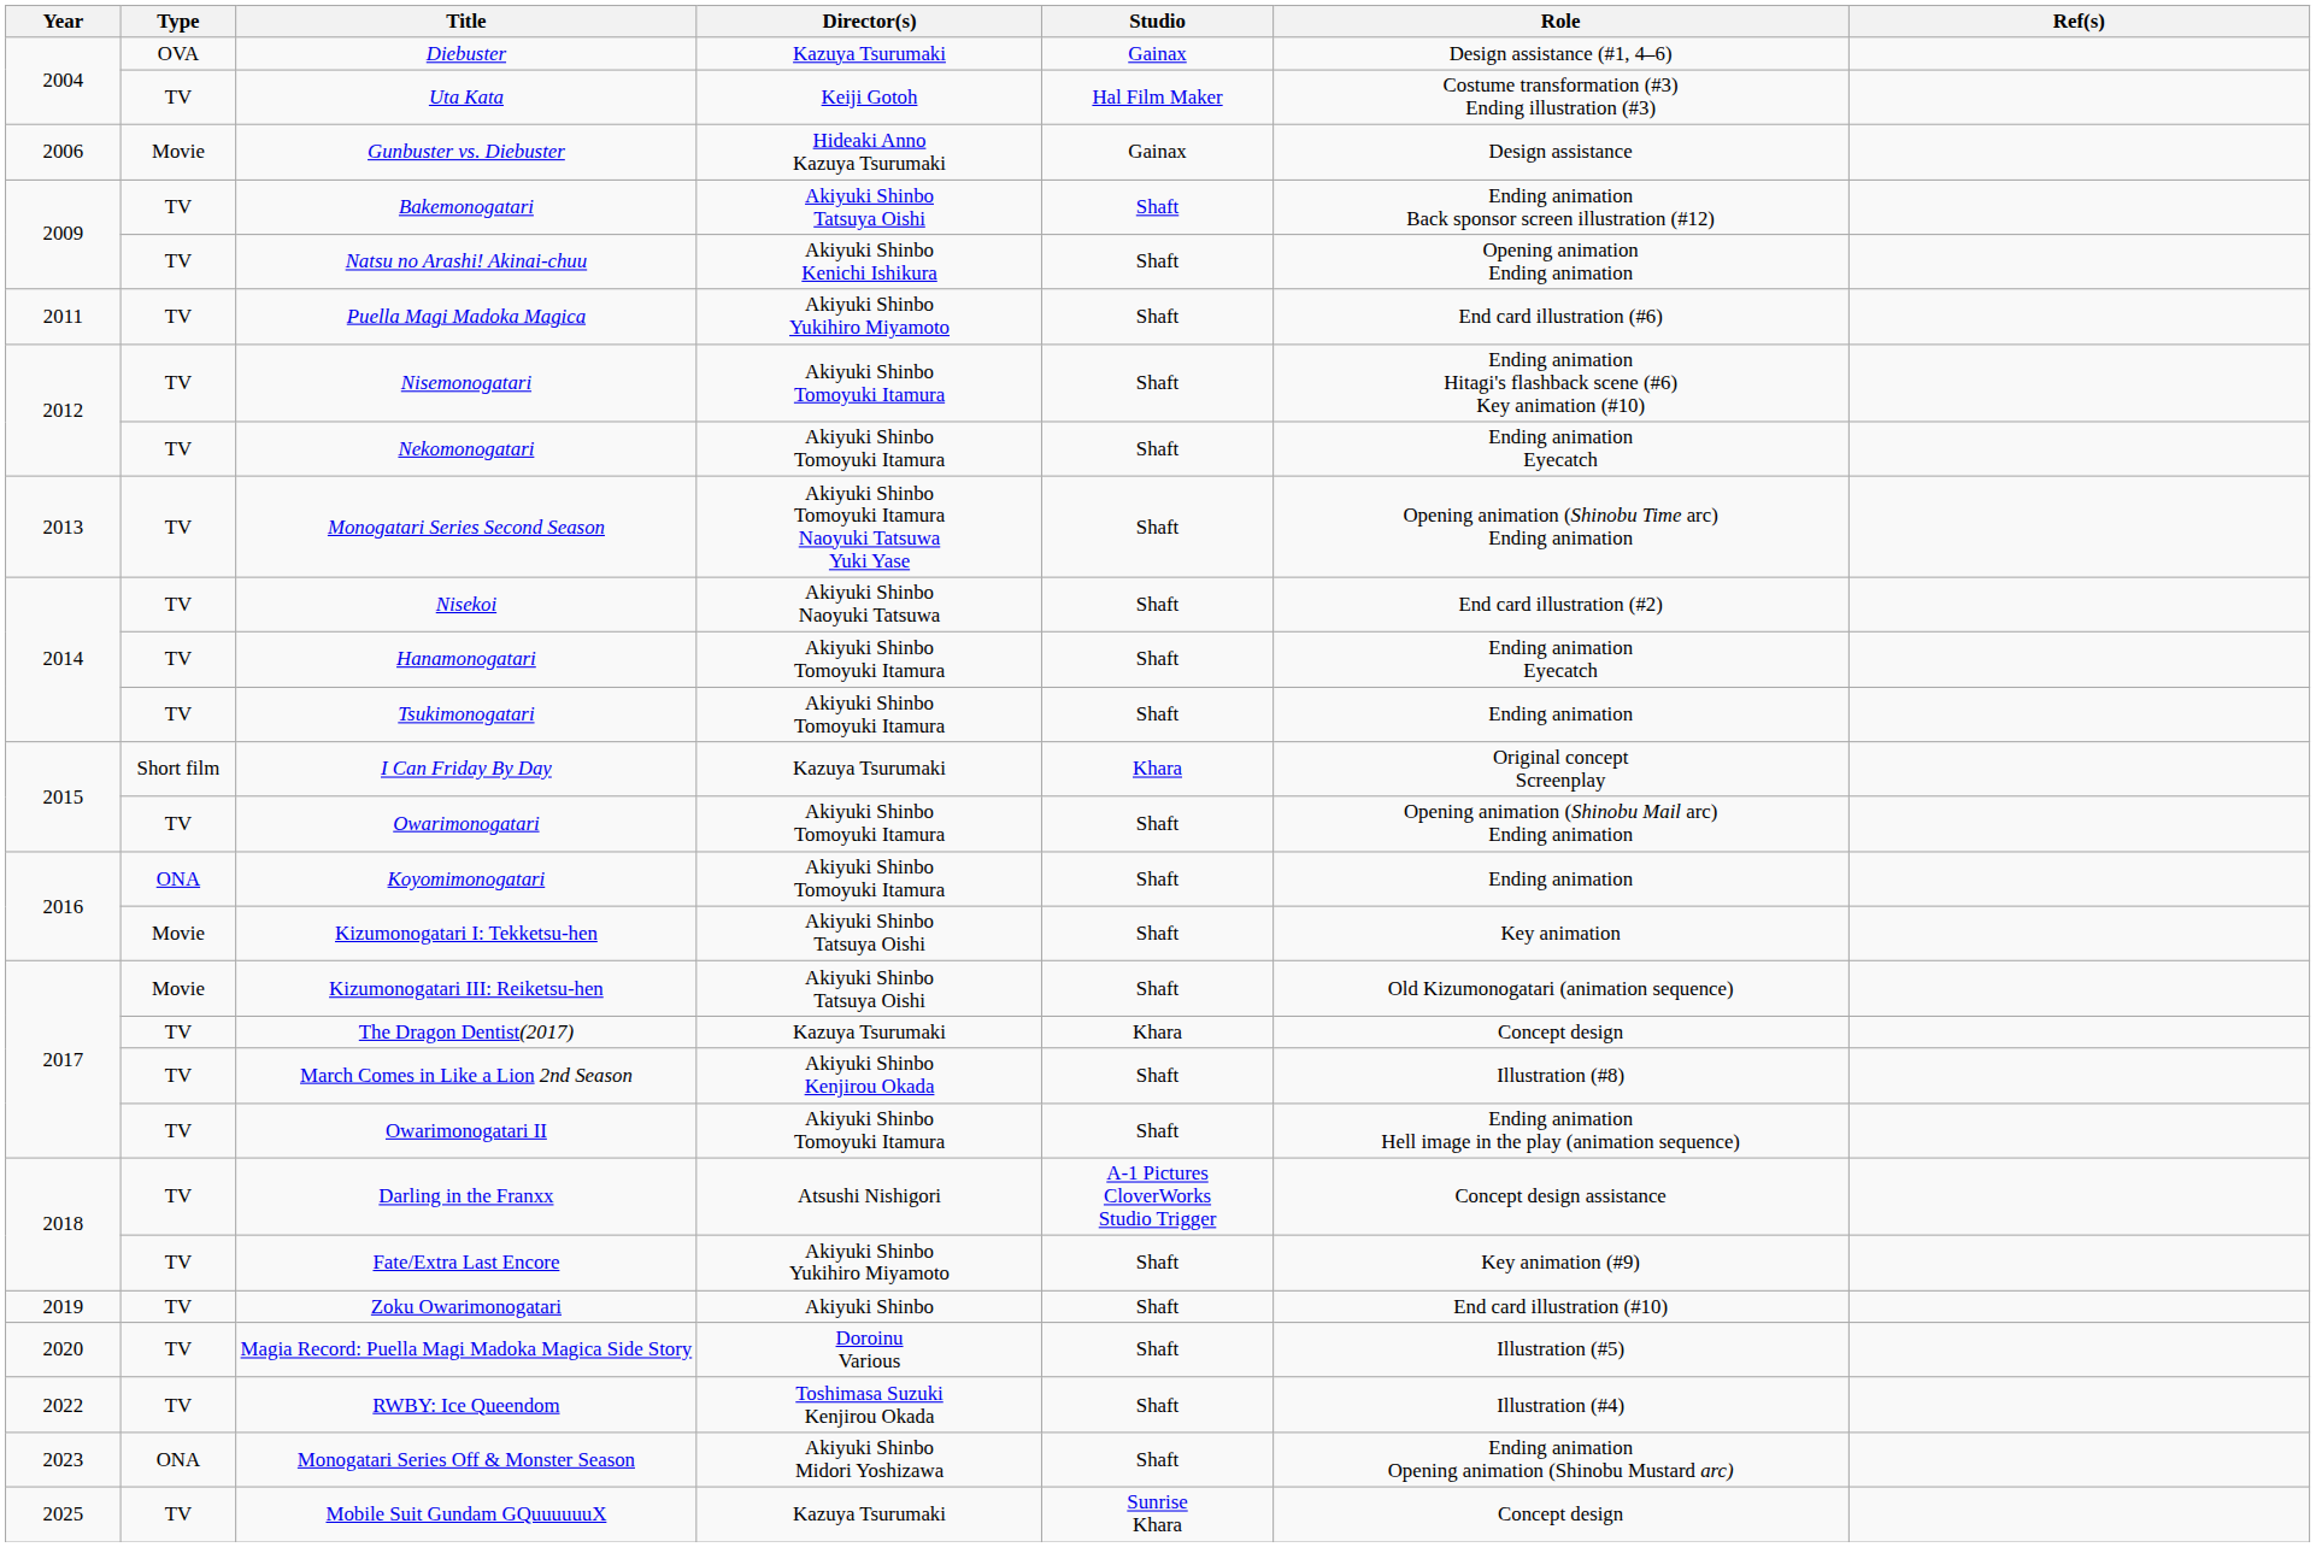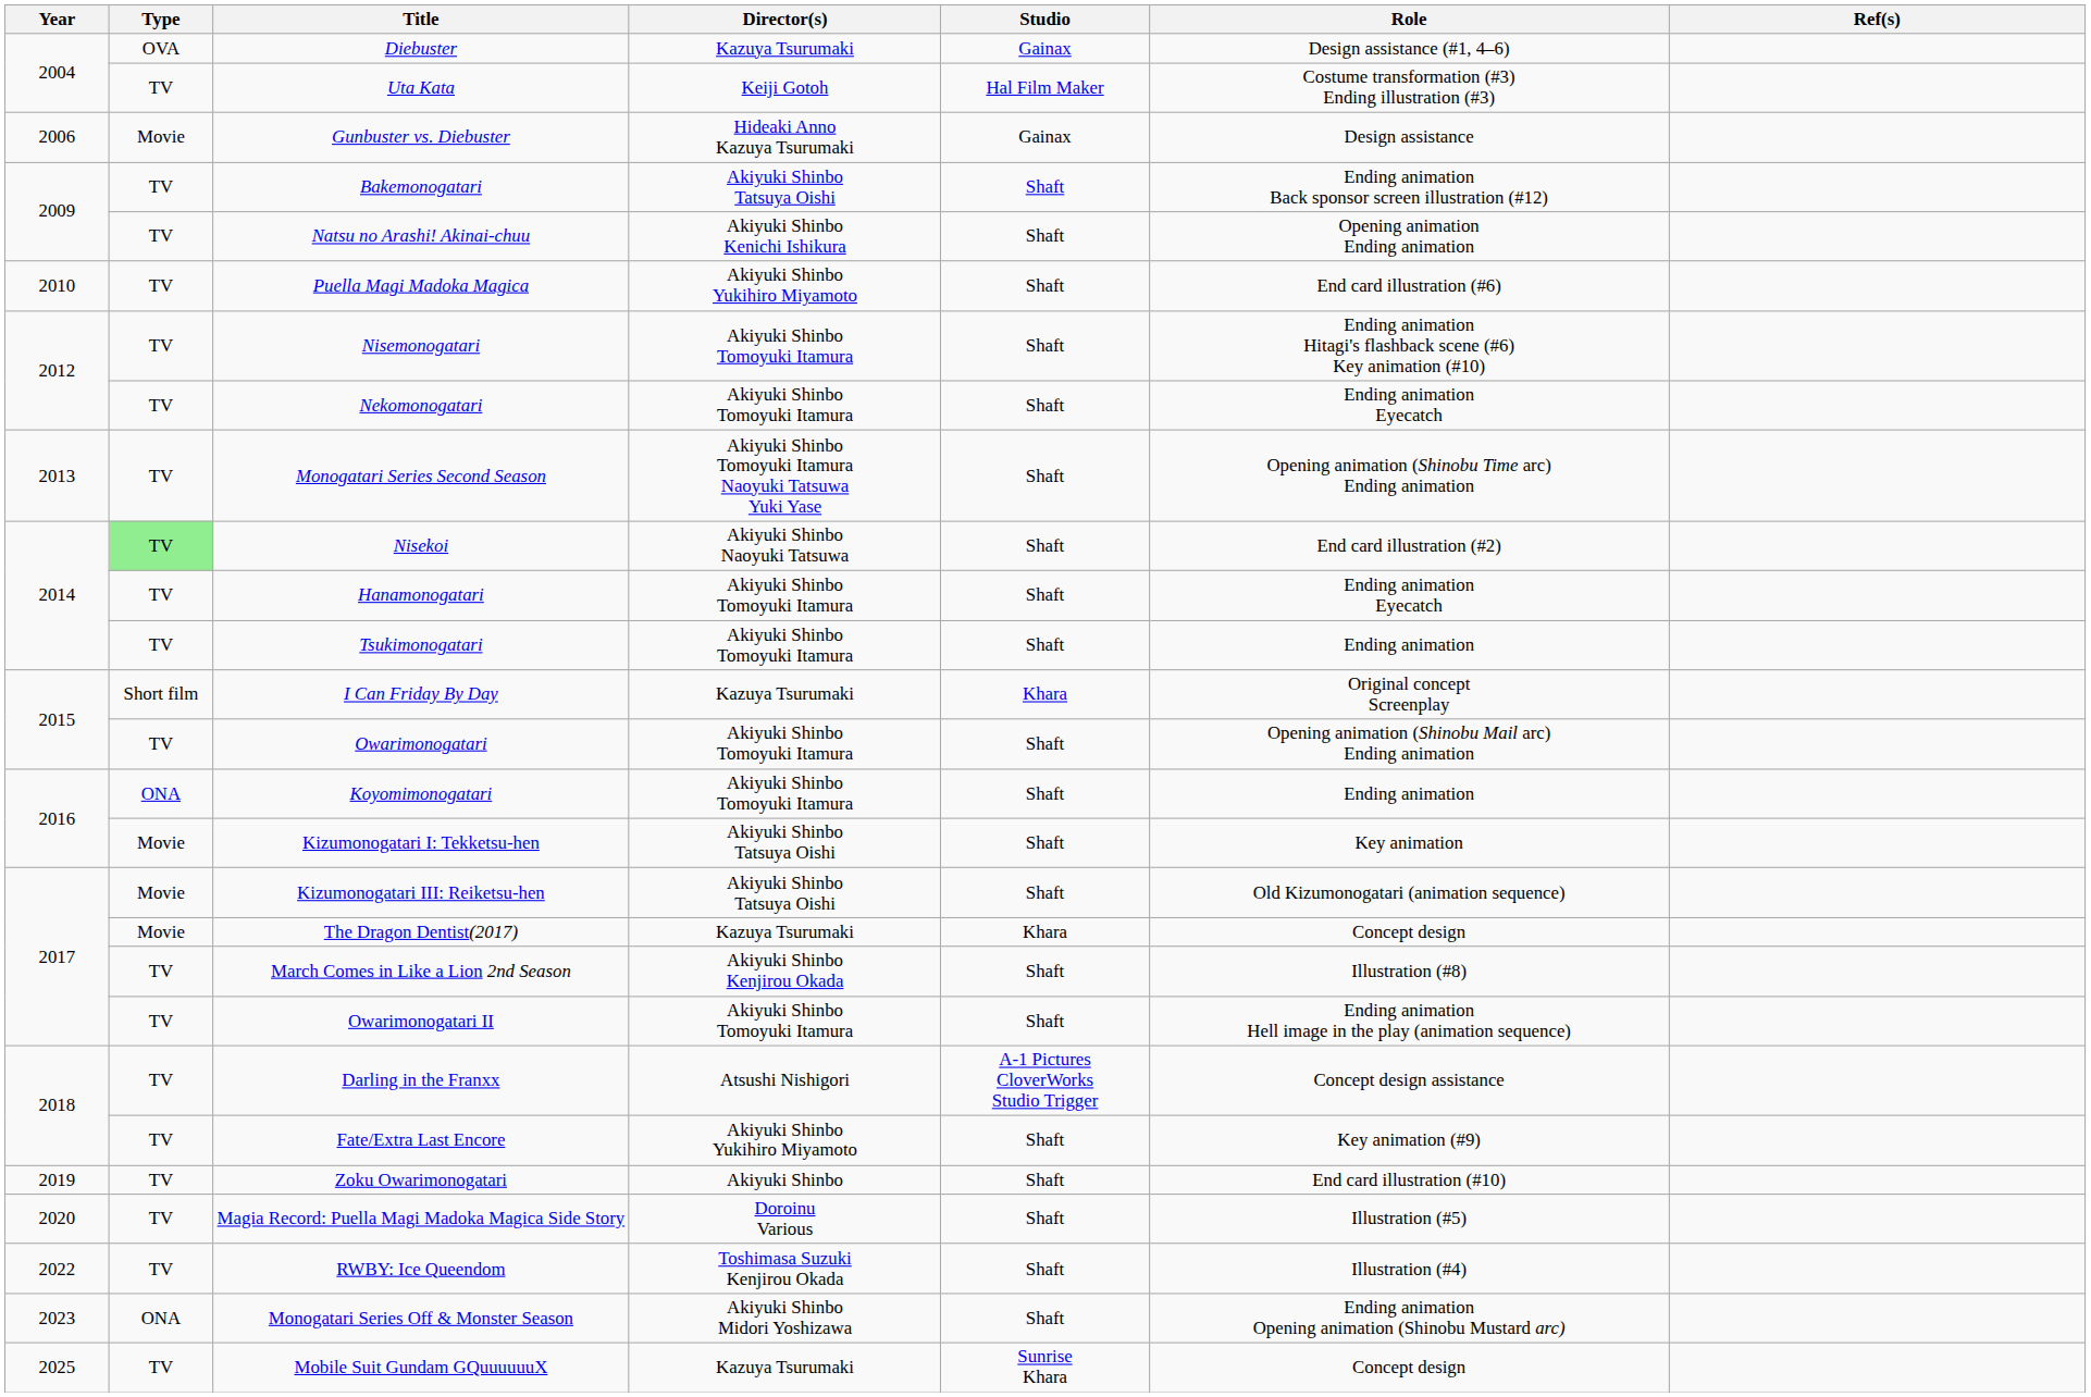Puella Magi Madoka Magica | Year: 2011 -> 2010
Nisekoi | Type: no background -> lightgreen background
The Dragon Dentist(2017) | Type: TV -> Movie
